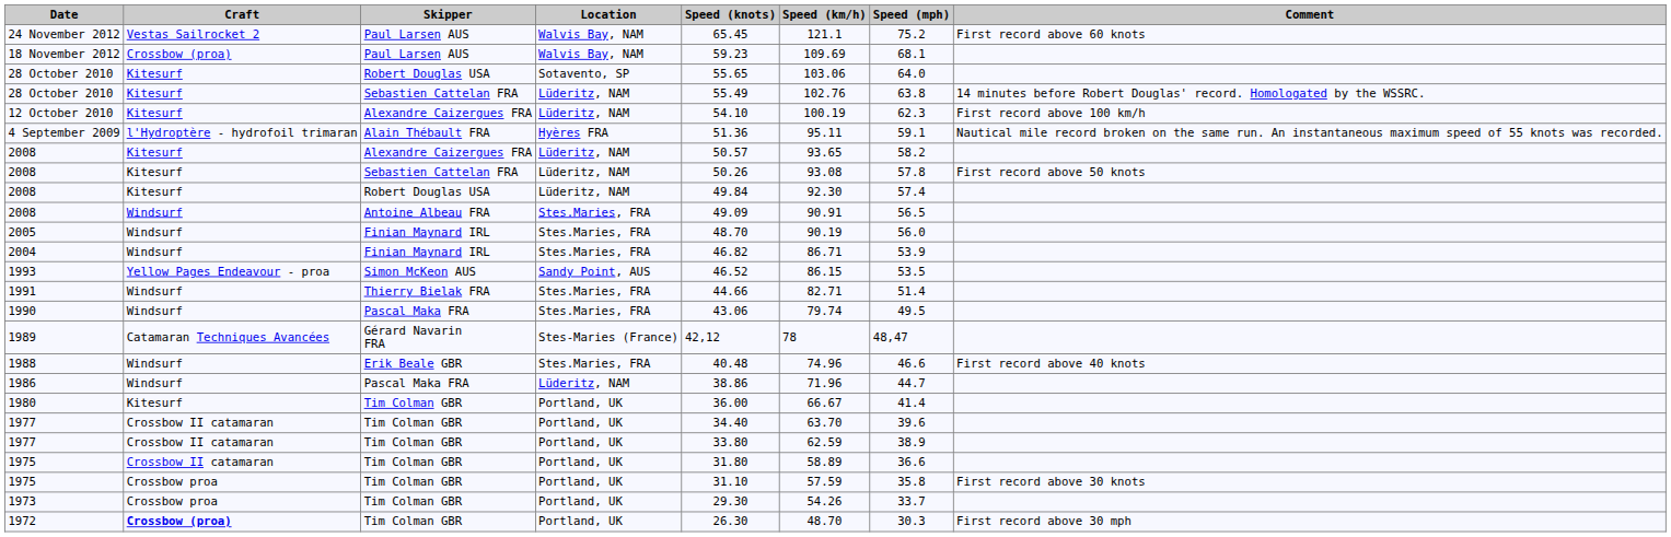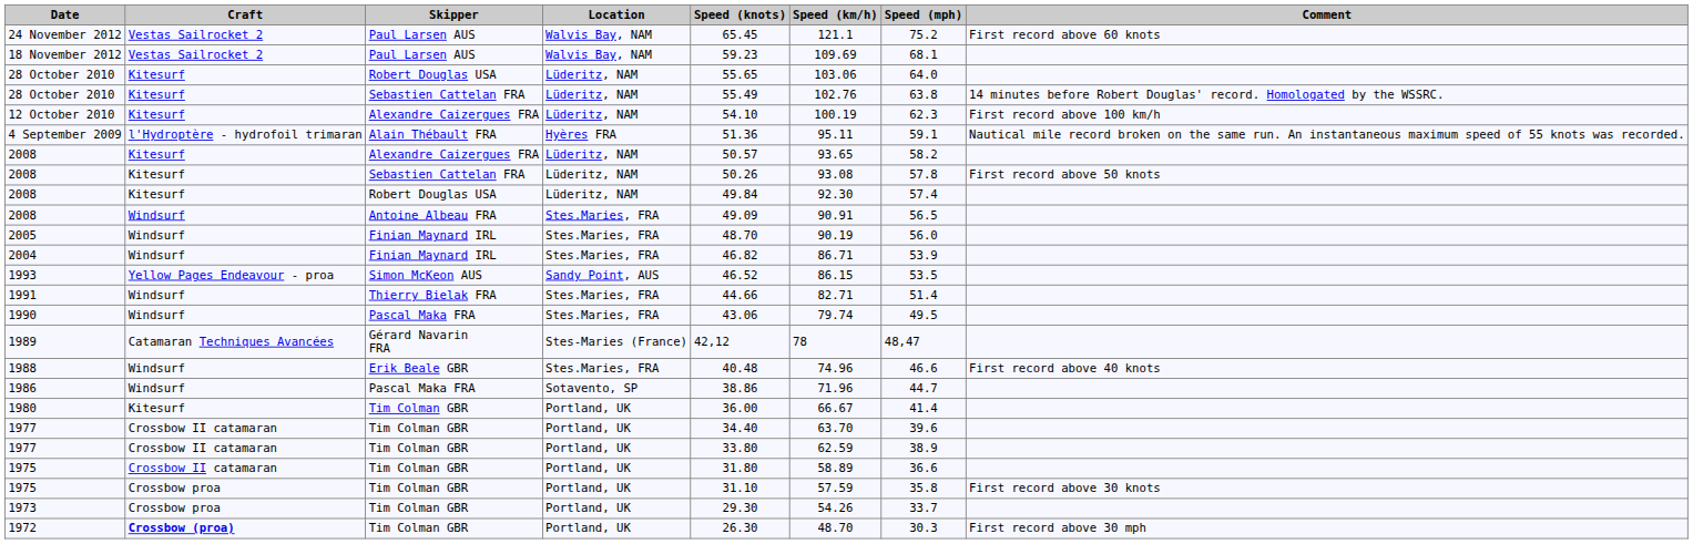18 November 2012 | Craft: Crossbow (proa) -> Vestas Sailrocket 2
28 October 2010 / Robert Douglas USA | Location: Sotavento, SP -> Lüderitz, NAM
1986 | Location: Lüderitz, NAM -> Sotavento, SP
